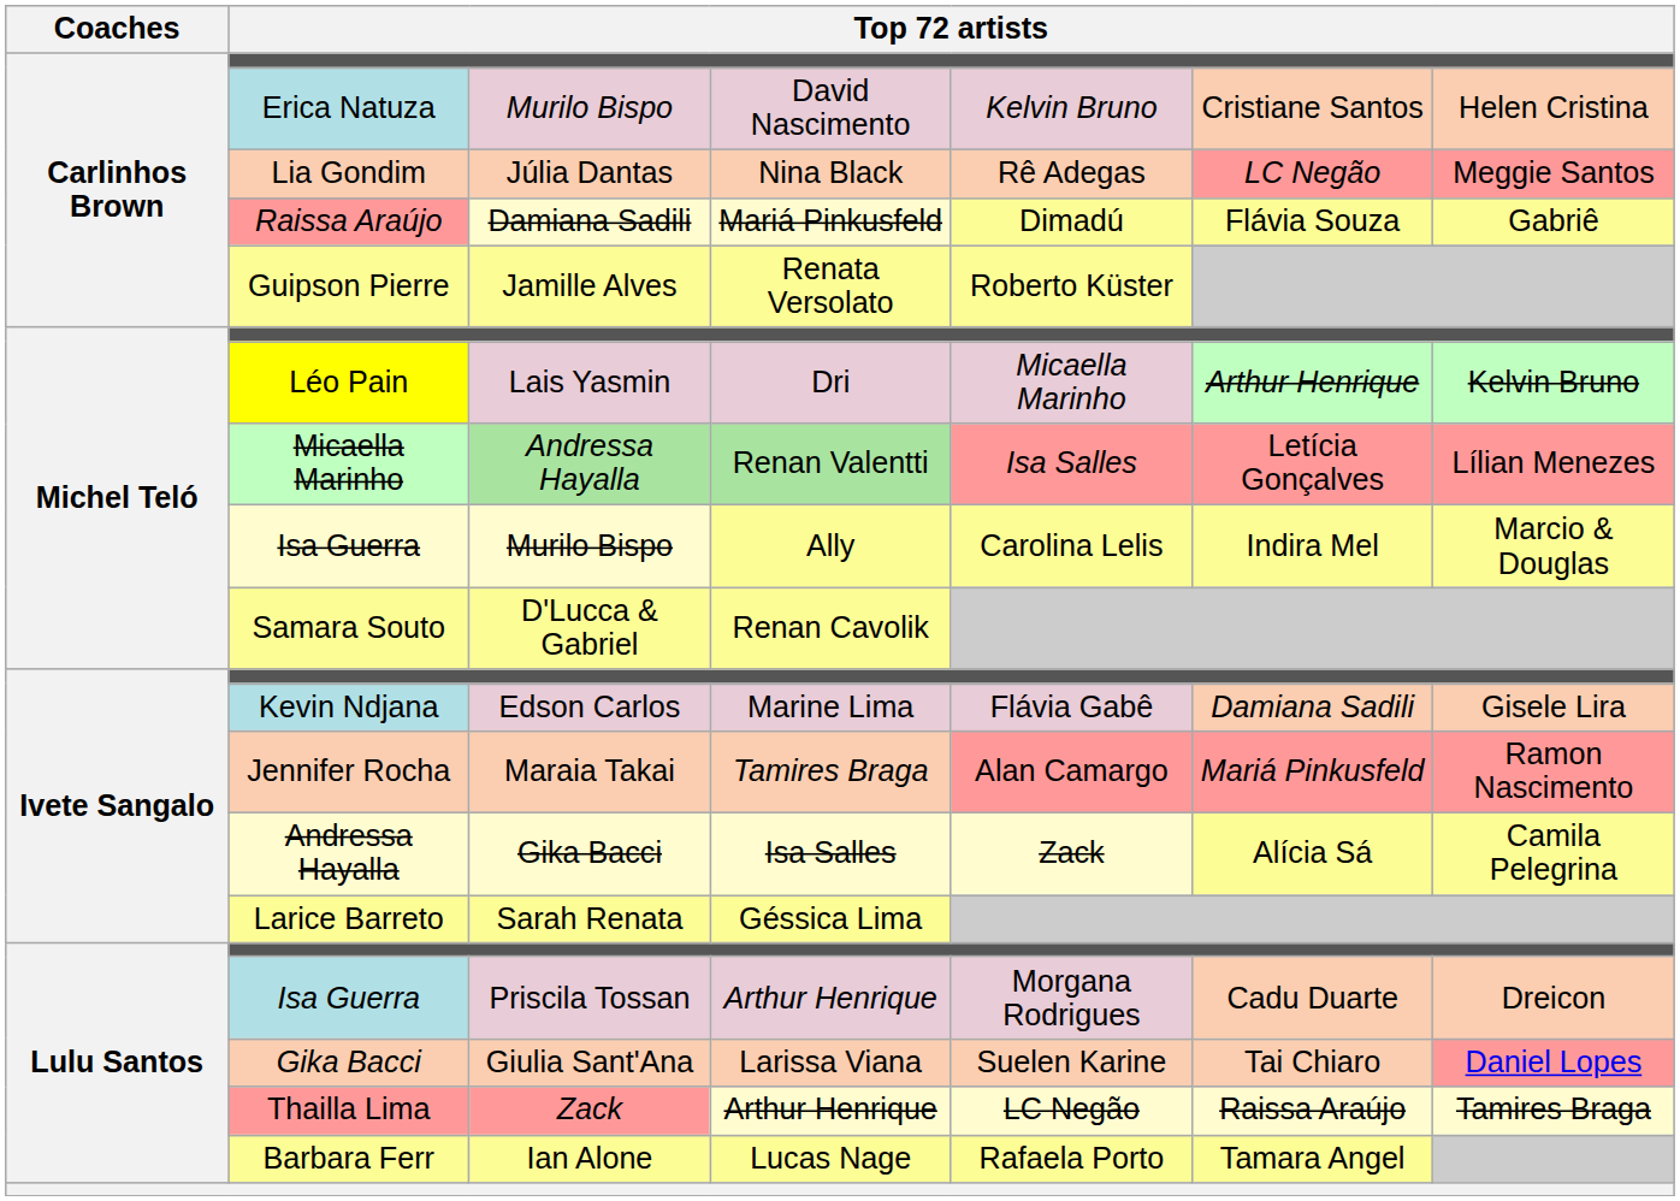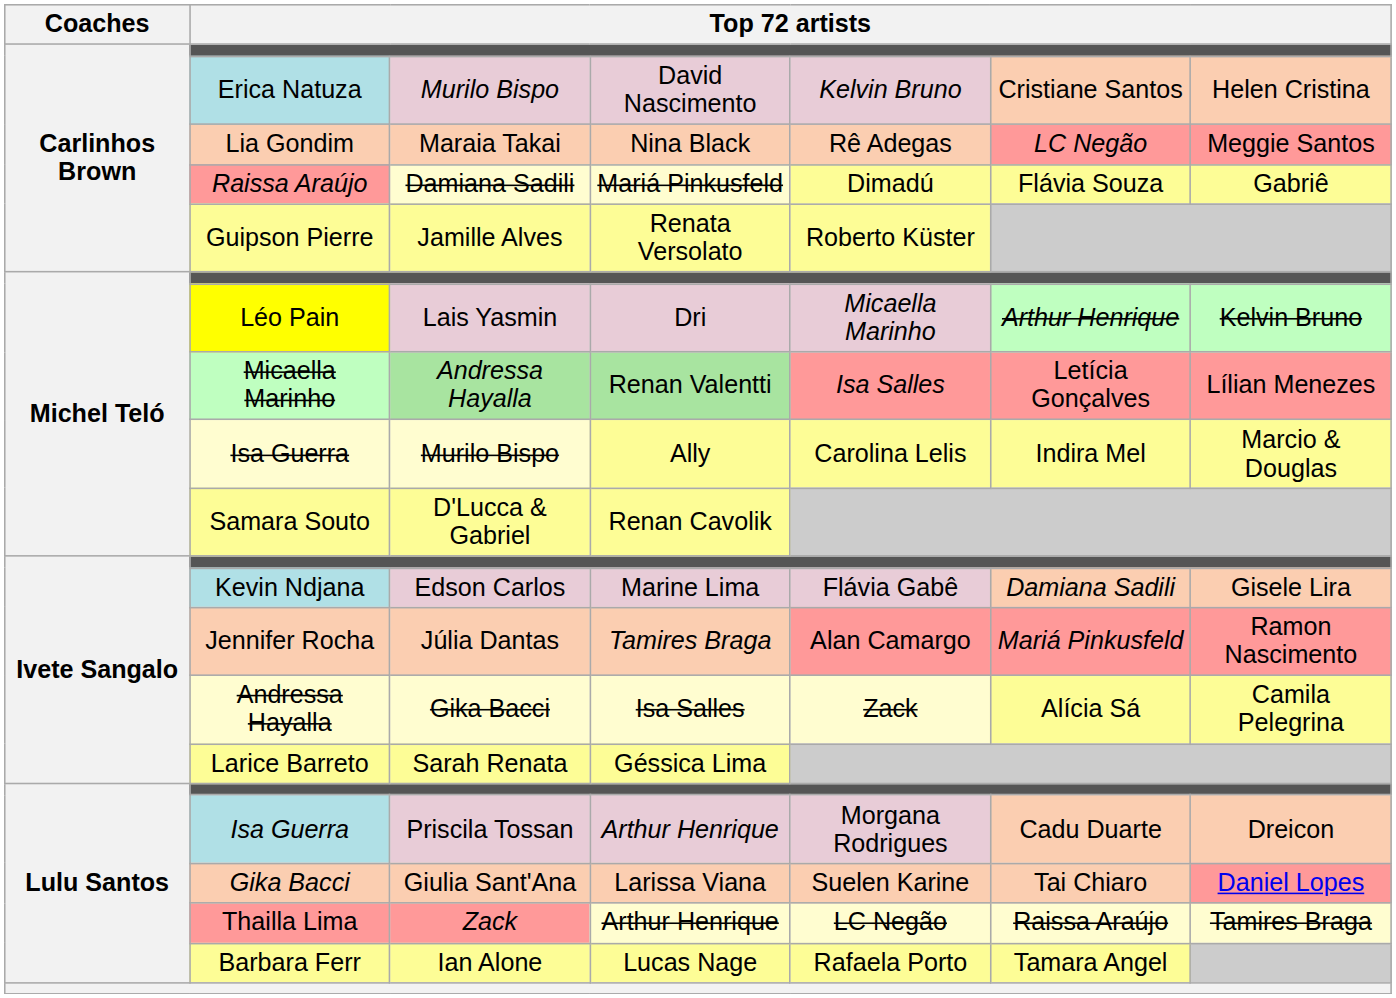Lia Gondim | column 3: Júlia Dantas -> Maraia Takai
Jennifer Rocha | column 3: Maraia Takai -> Júlia Dantas
